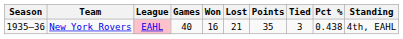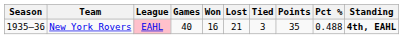columns swapped: Tied <-> Points
New York Rovers | Pct %: 0.438 -> 0.488
New York Rovers | Standing: normal -> bold
